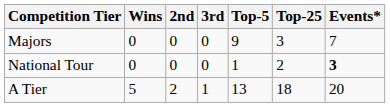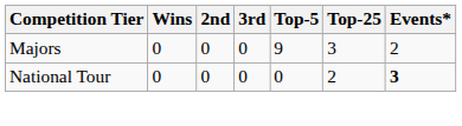Majors | Events*: 7 -> 2
National Tour | Top-5: 1 -> 0
- row: A Tier | 5 | 2 | 1 | 13 | 18 | 20
